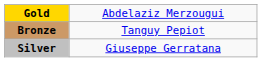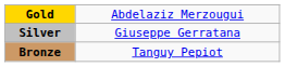rows swapped: Silver <-> Bronze
